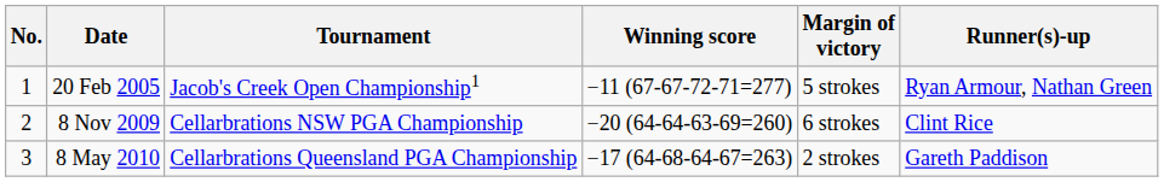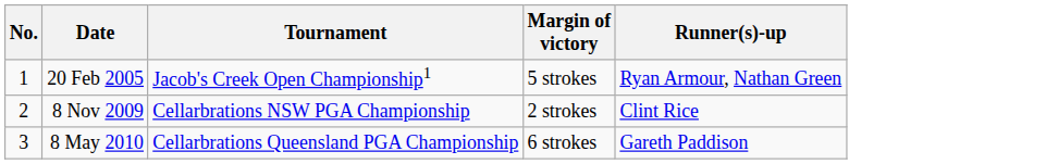- column: Winning score | −11 (67-67-72-71=277) | −20 (64-64-63-69=260) | −17 (64-68-64-67=263)
8 Nov 2009 | Margin of victory: 6 strokes -> 2 strokes
8 May 2010 | Margin of victory: 2 strokes -> 6 strokes
